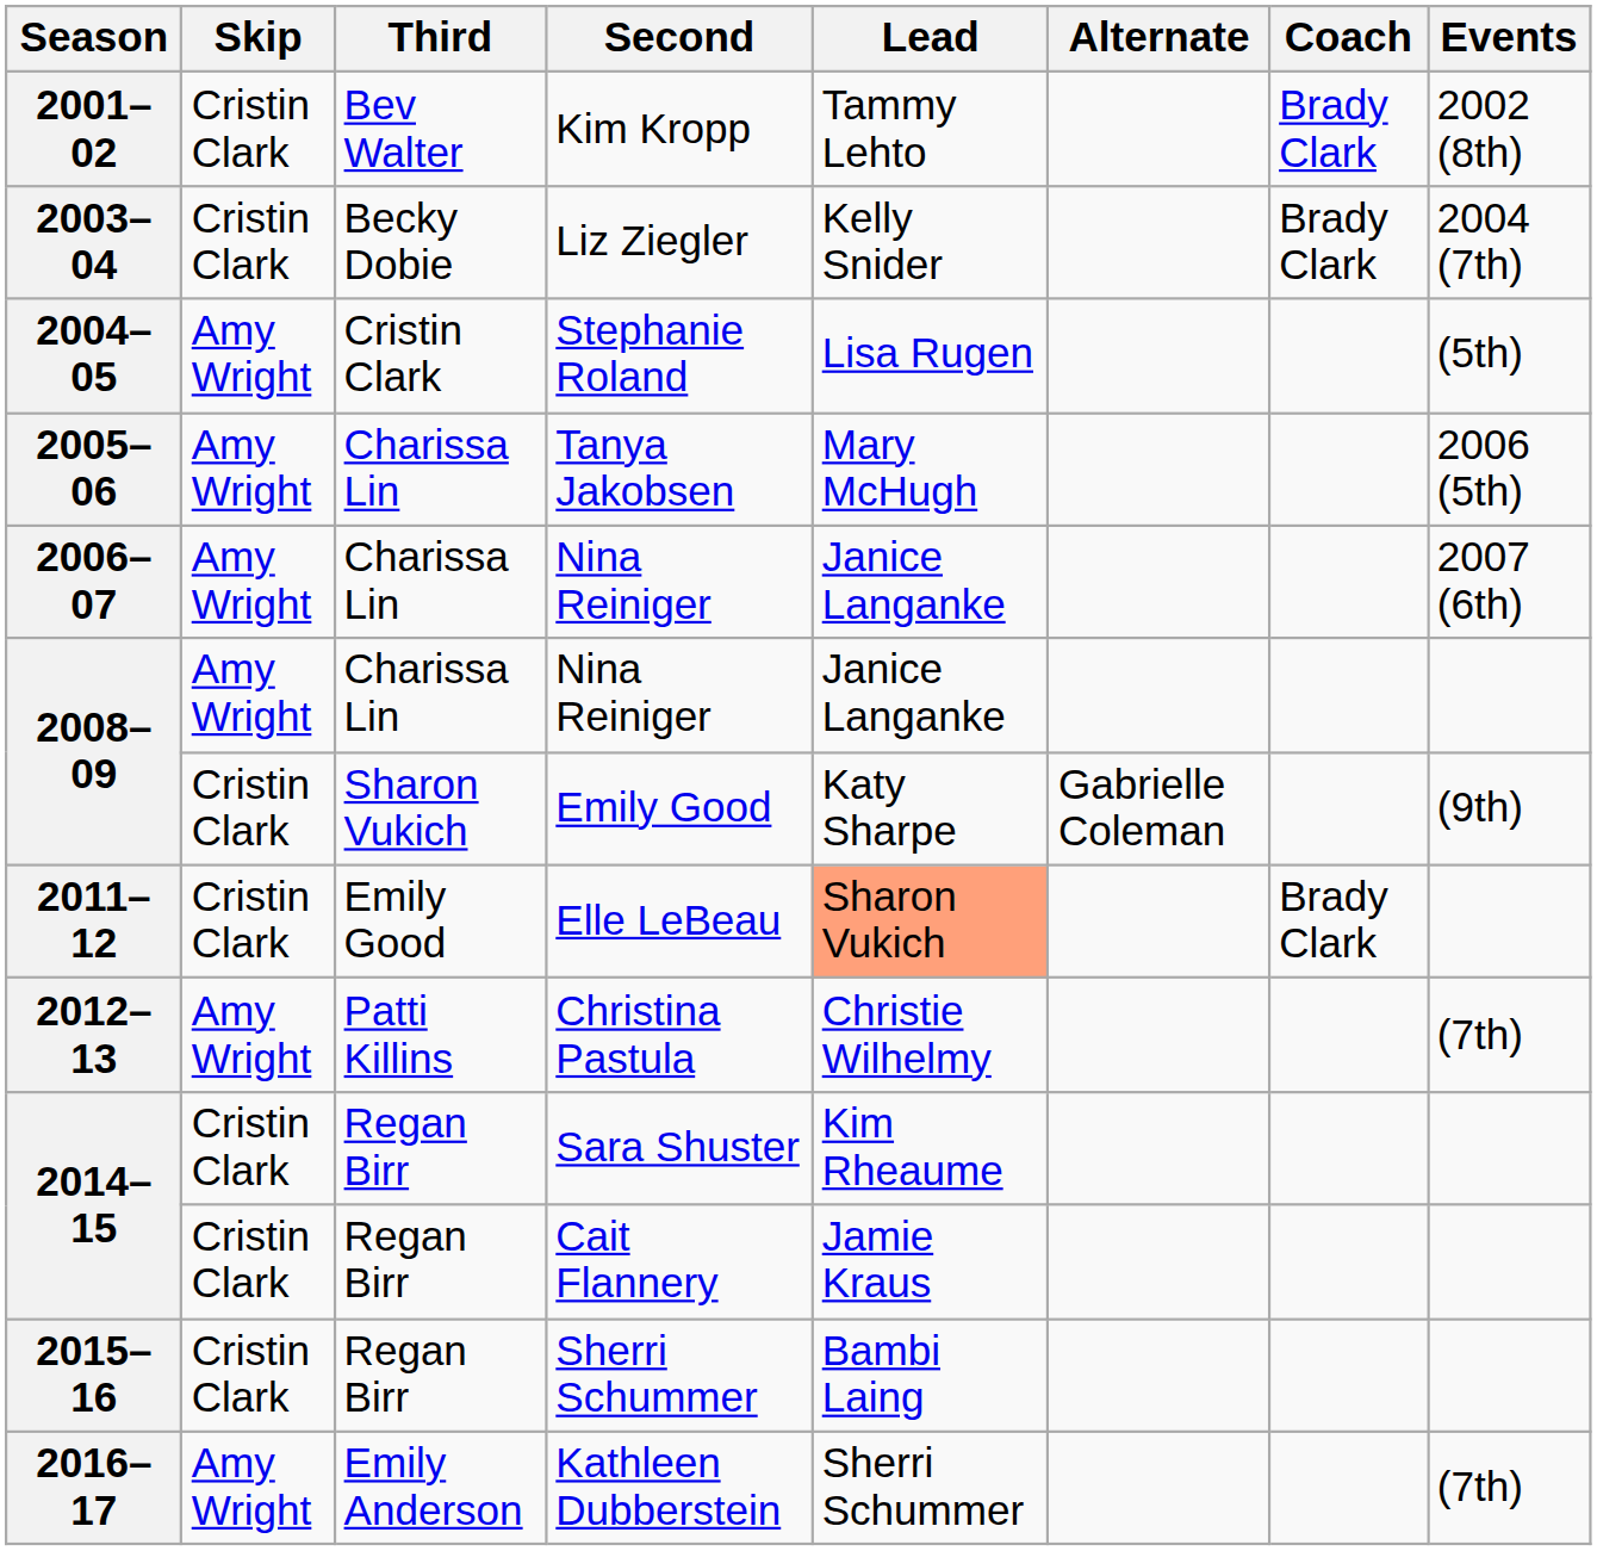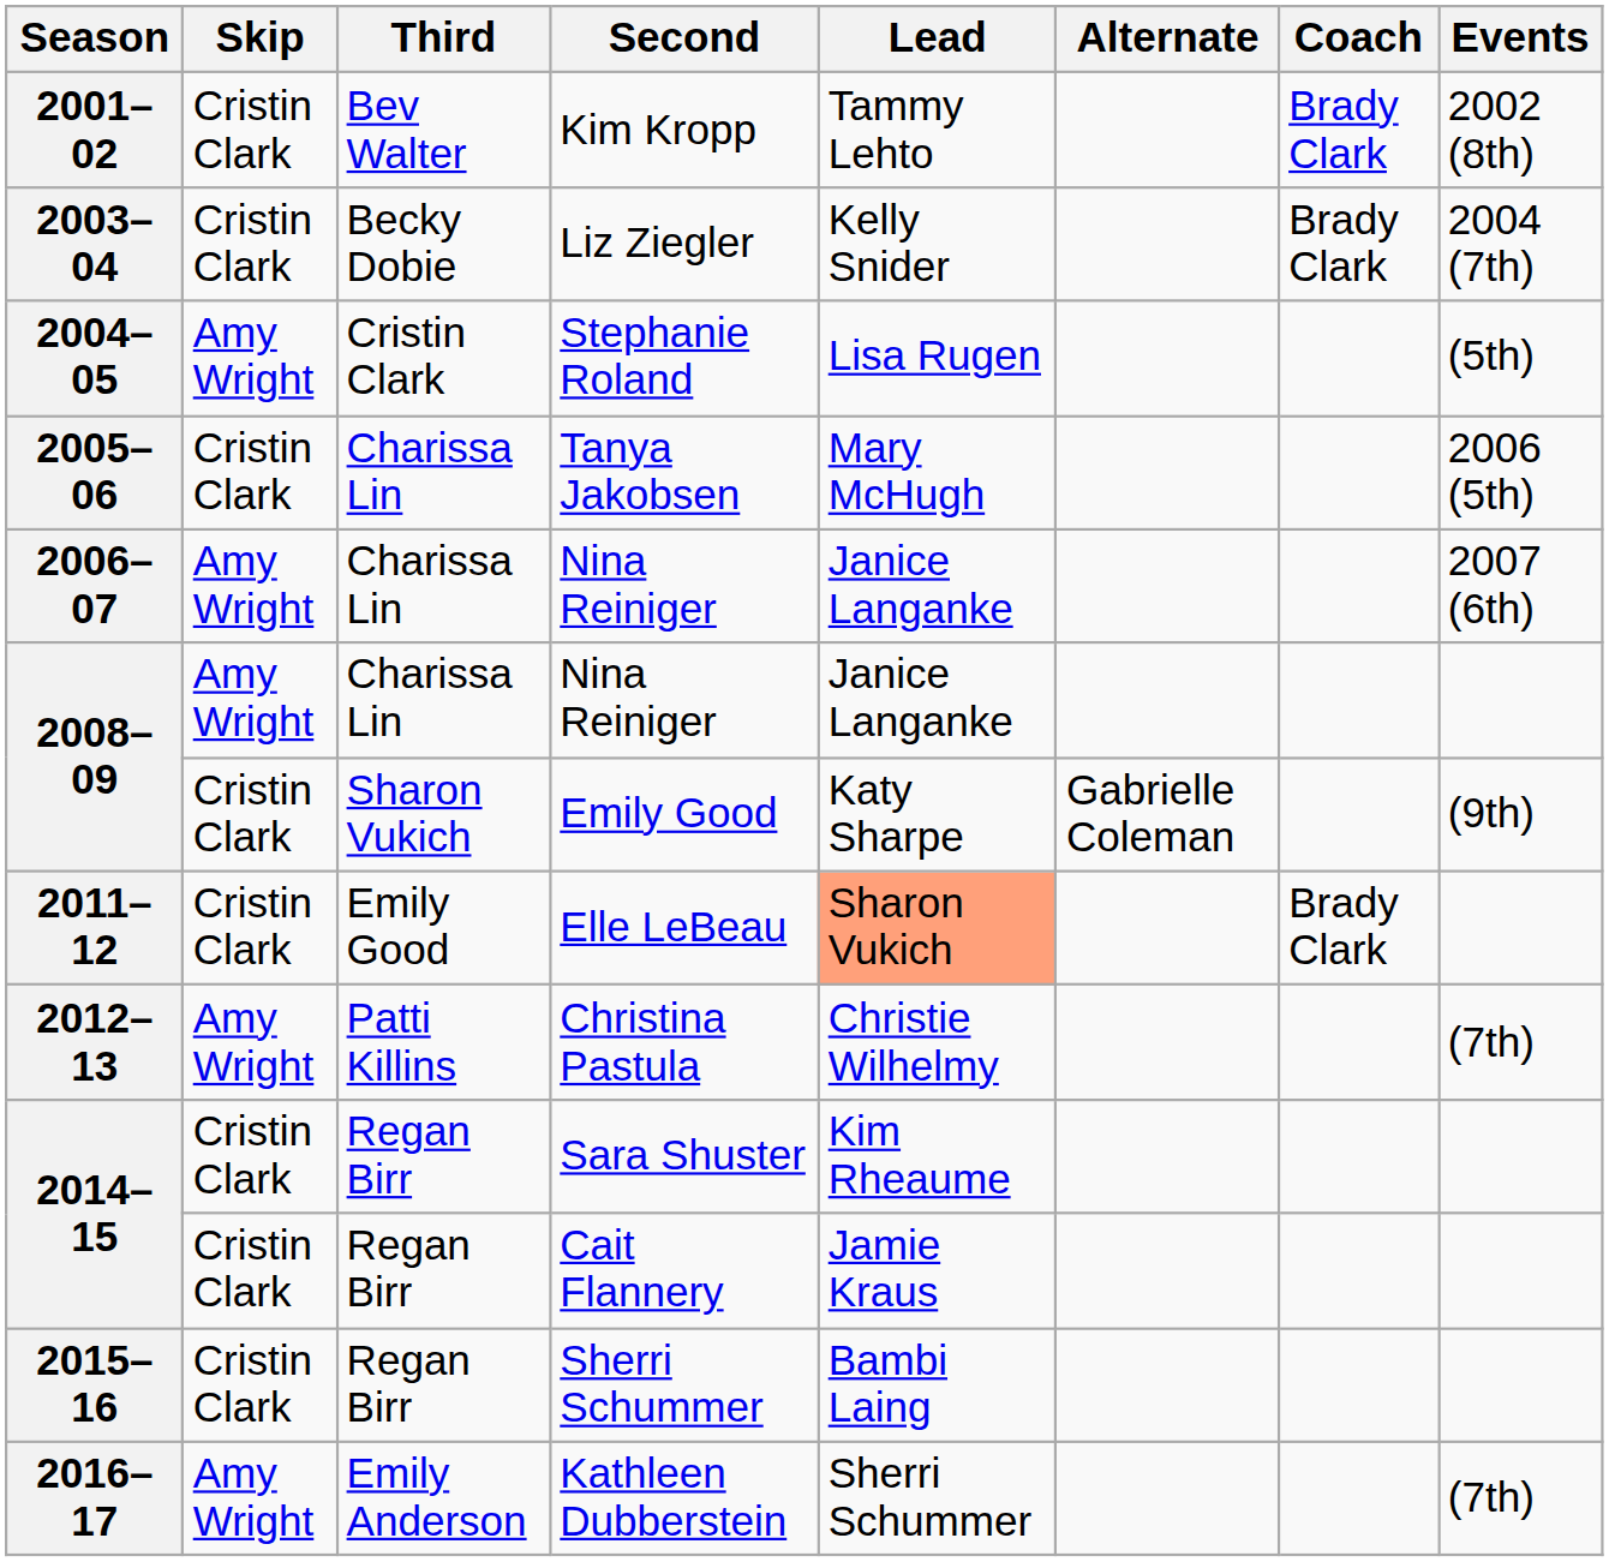Tanya Jakobsen | Skip: Amy Wright -> Cristin Clark
